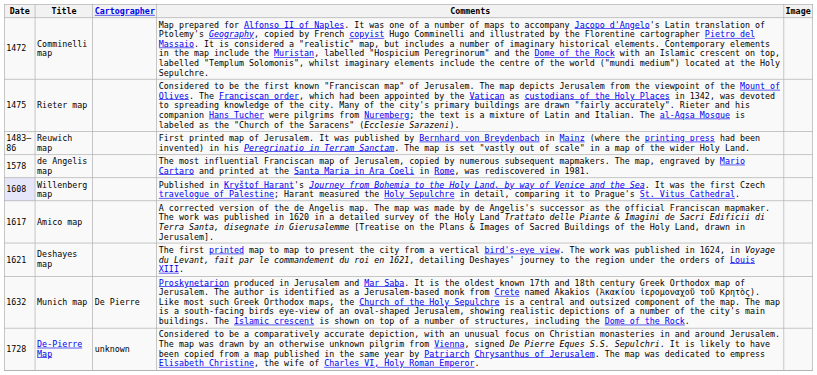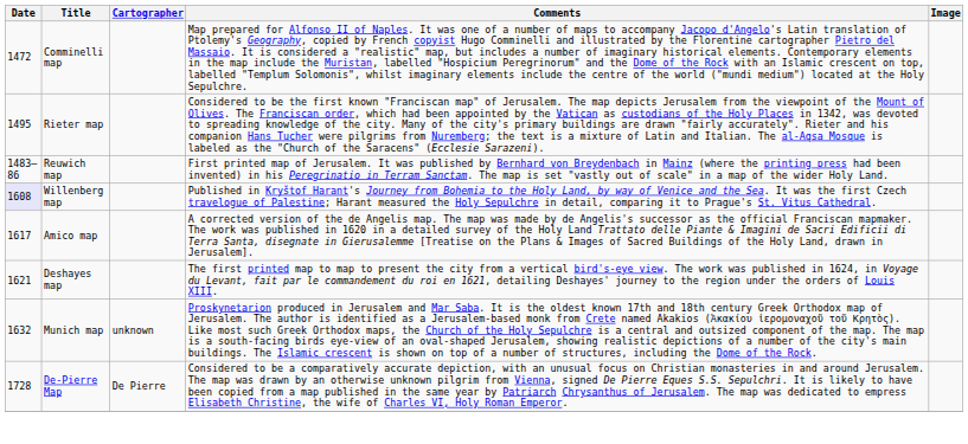Rieter map | Date: 1475 -> 1495
- row: 1578 | de Angelis map | The most influential Franciscan map of Jerusalem, copied by numerous subsequent mapmakers. The map, engraved by Mario Cartaro and printed at the Santa Maria in Ara Coeli in Rome, was rediscovered in 1981.
Munich map | Cartographer: De Pierre -> unknown
De-Pierre Map | Cartographer: unknown -> De Pierre
